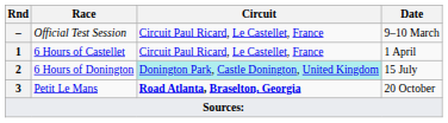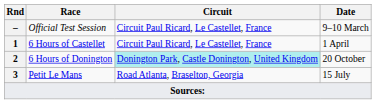6 Hours of Donington | Date: 15 July -> 20 October
Petit Le Mans | Circuit: bold -> normal
Petit Le Mans | Date: 20 October -> 15 July
